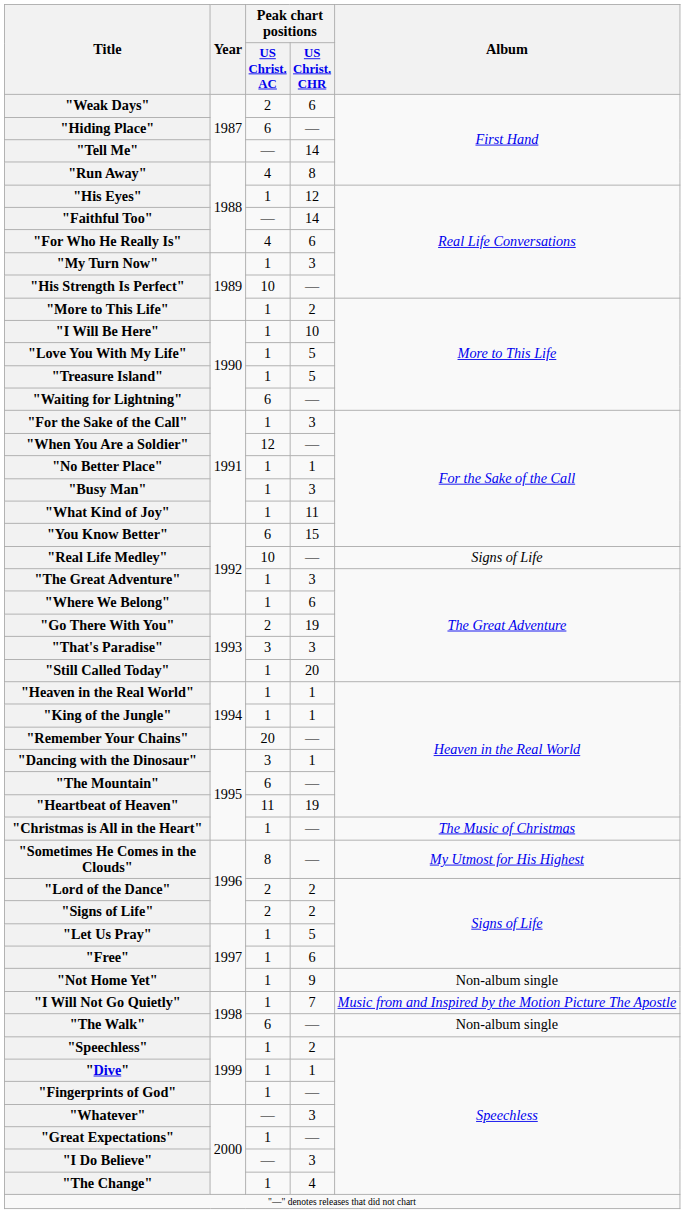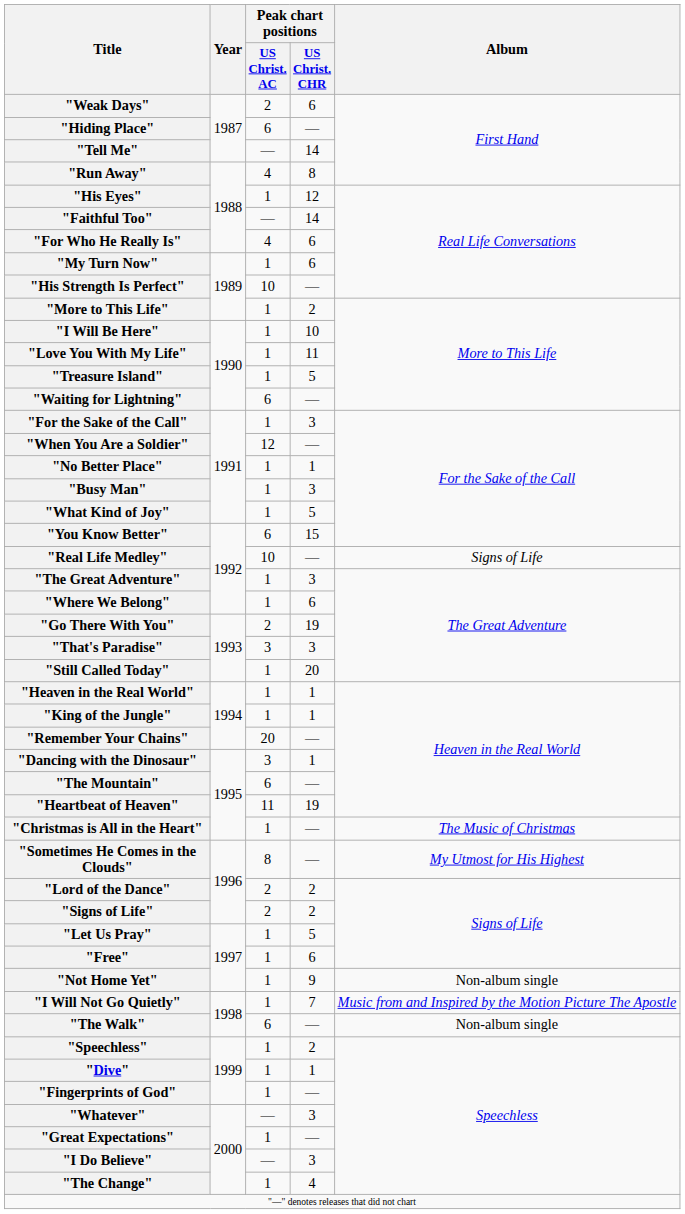"My Turn Now" | Peak chart positions / US Christ. CHR: 3 -> 6
"Love You With My Life" | Peak chart positions / US Christ. CHR: 5 -> 11
"What Kind of Joy" | Peak chart positions / US Christ. CHR: 11 -> 5
